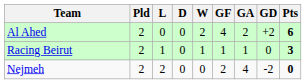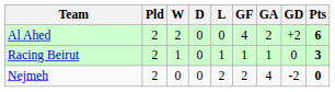columns swapped: W <-> L
